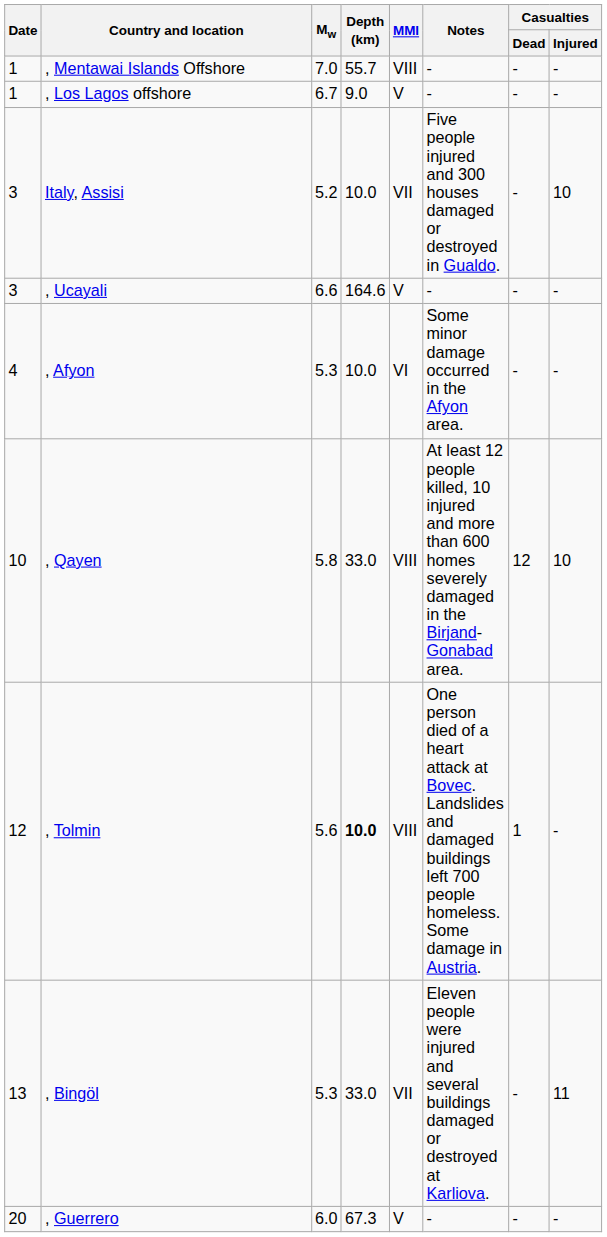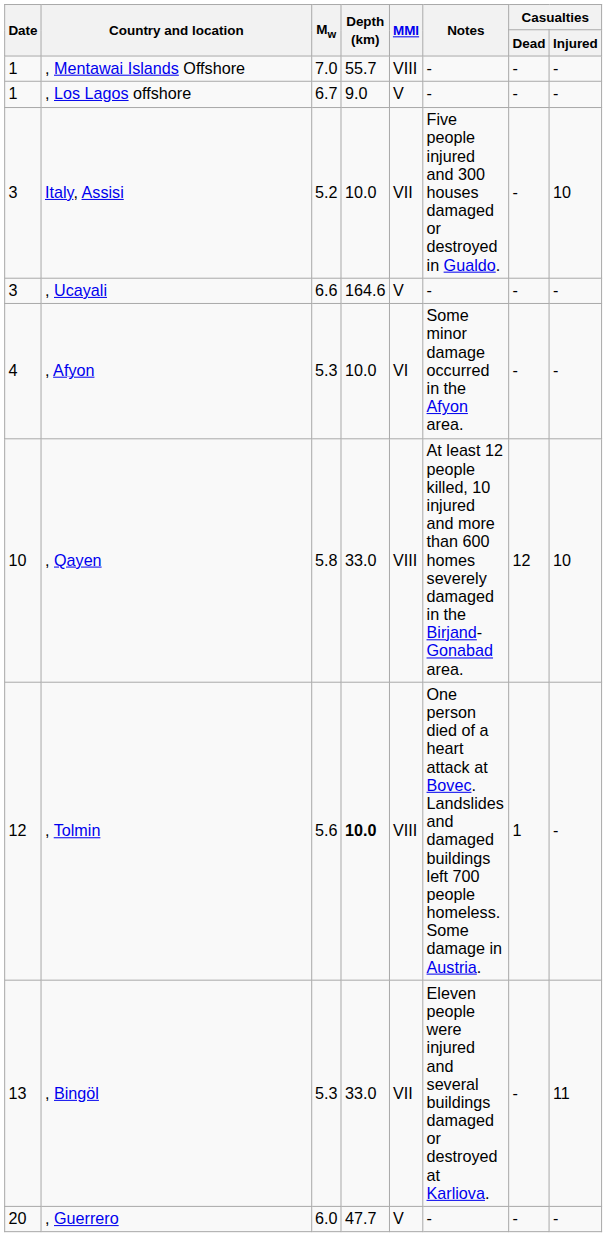, Guerrero | Depth (km): 67.3 -> 47.7
